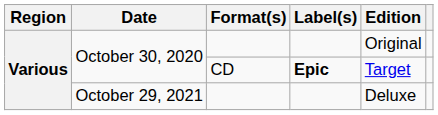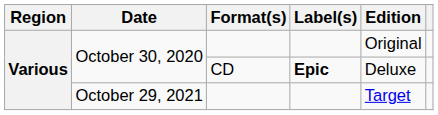October 30, 2020 / CD | Edition: Target -> Deluxe
October 29, 2021 | Edition: Deluxe -> Target
